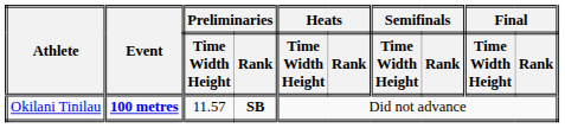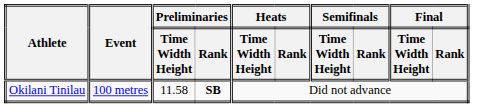Okilani Tinilau | Event: bold -> normal
Okilani Tinilau | Preliminaries / Time Width Height: 11.57 -> 11.58
